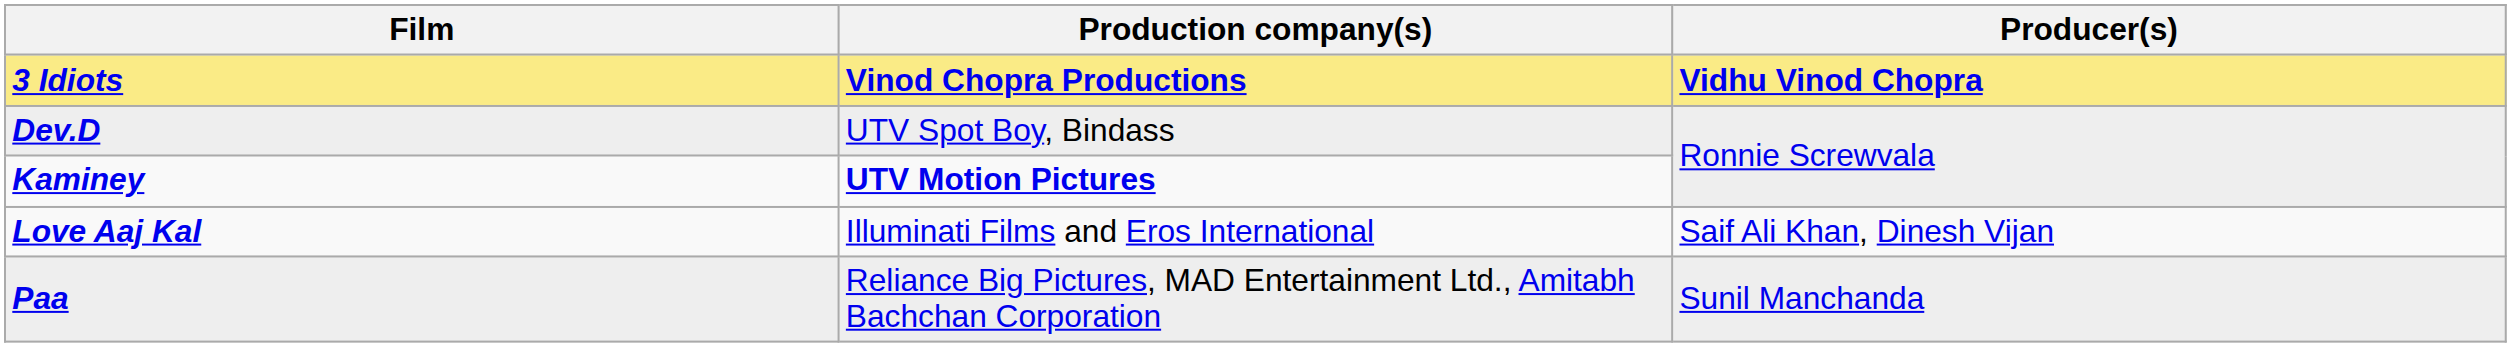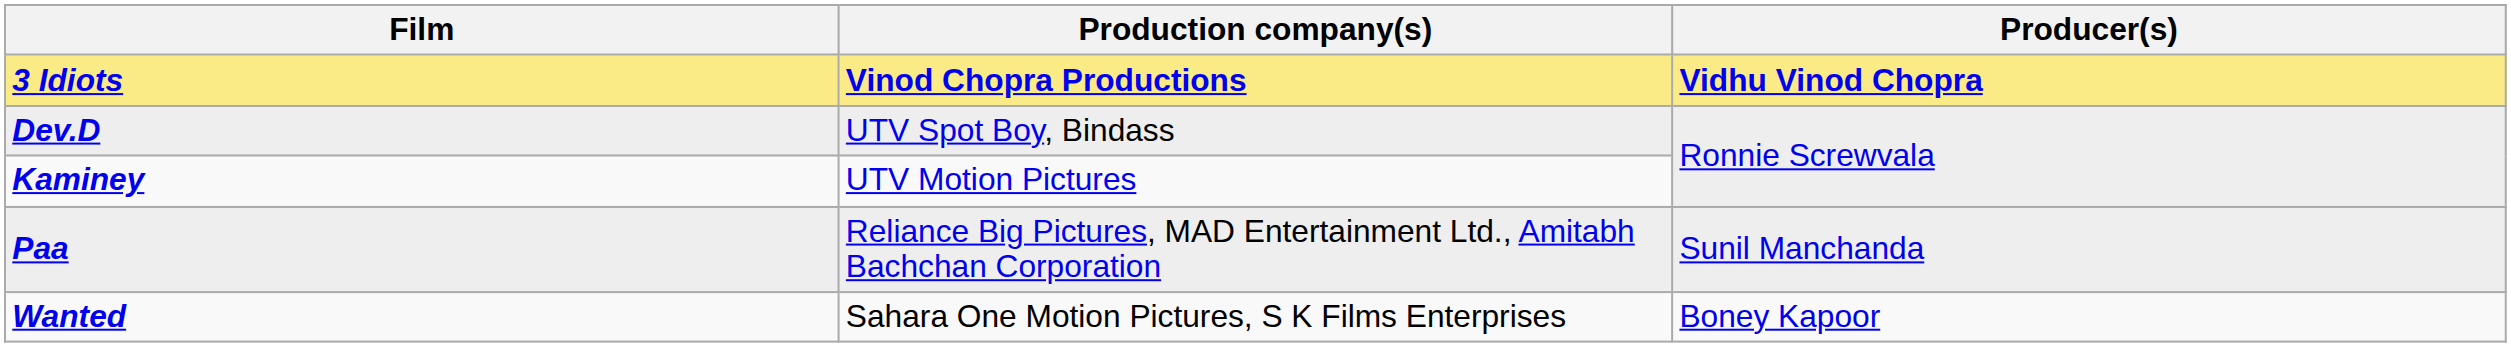Kaminey | Production company(s): bold -> normal
- row: Love Aaj Kal | Illuminati Films and Eros International | Saif Ali Khan, Dinesh Vijan
+ row: Wanted | Sahara One Motion Pictures, S K Films Enterprises | Boney Kapoor
